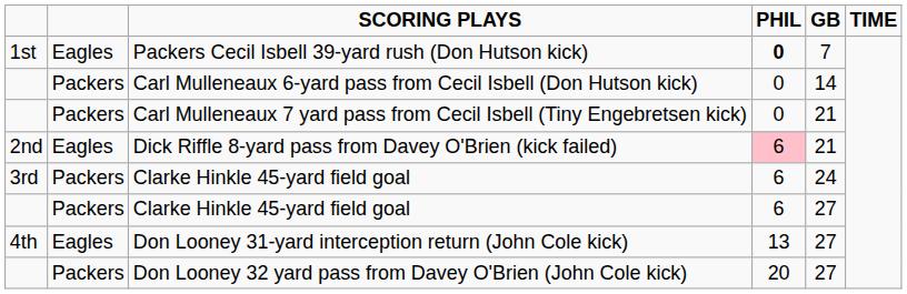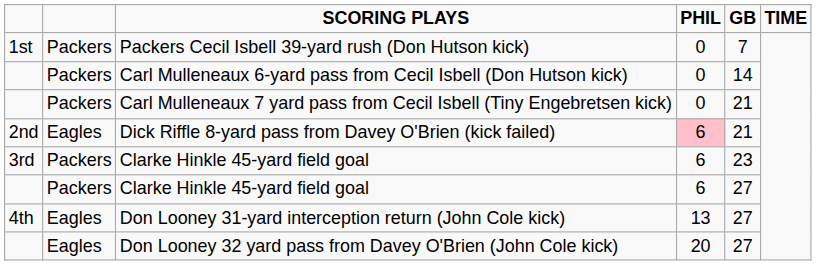Packers Cecil Isbell 39-yard rush (Don Hutson kick) | column 2: Eagles -> Packers
Packers Cecil Isbell 39-yard rush (Don Hutson kick) | PHIL: bold -> normal
3rd / Clarke Hinkle 45-yard field goal | GB: 24 -> 23
Don Looney 32 yard pass from Davey O'Brien (John Cole kick) | column 2: Packers -> Eagles
